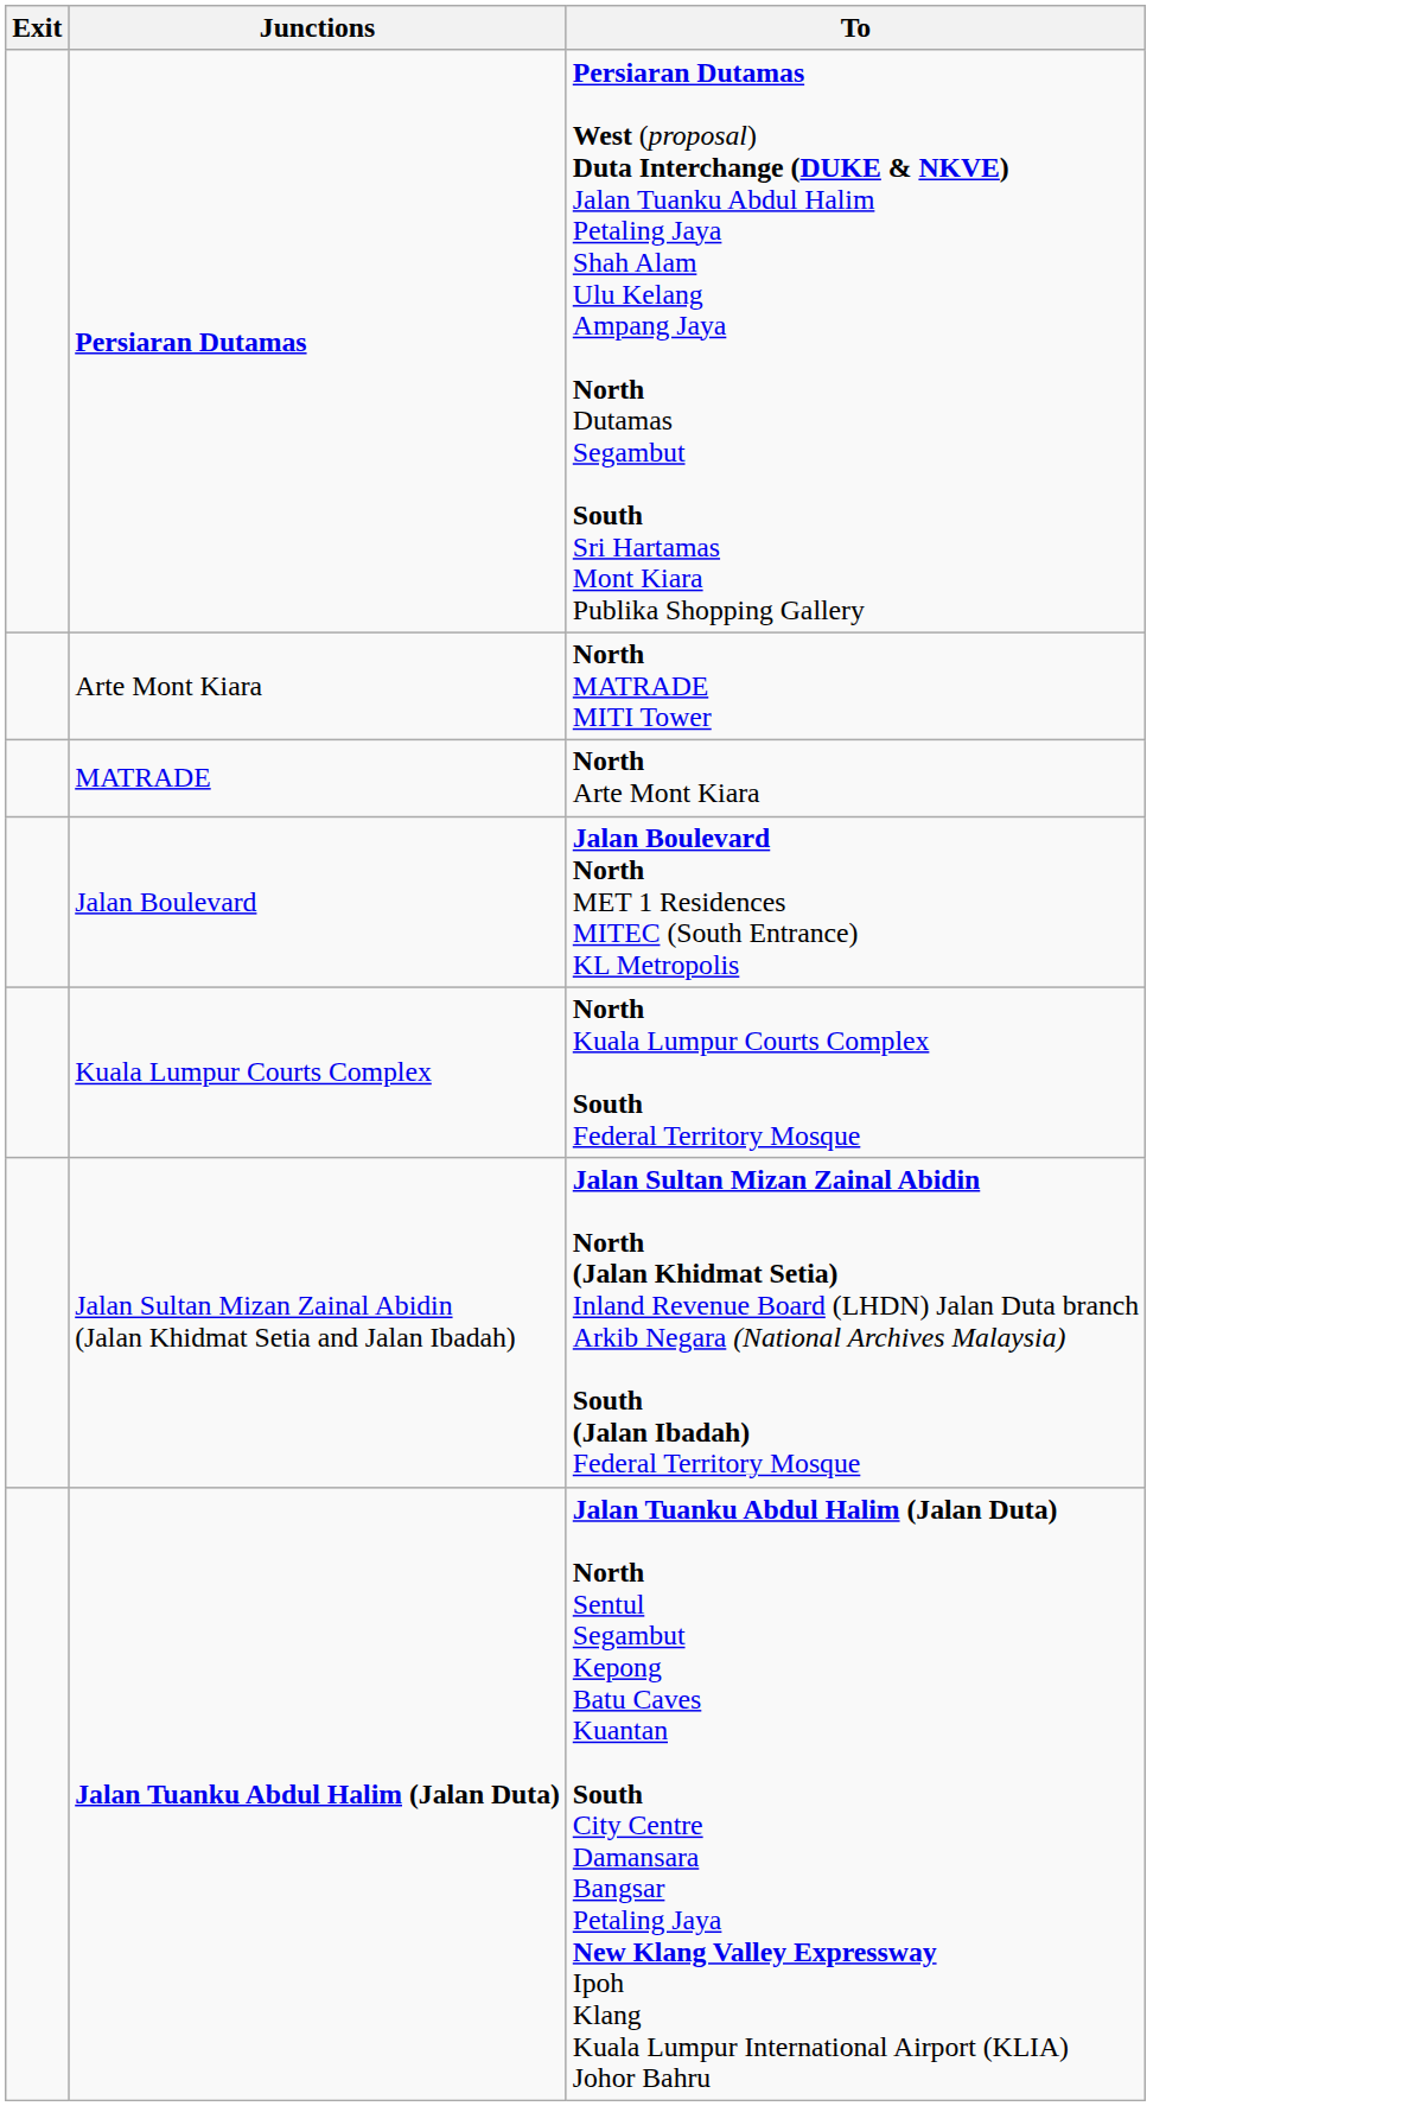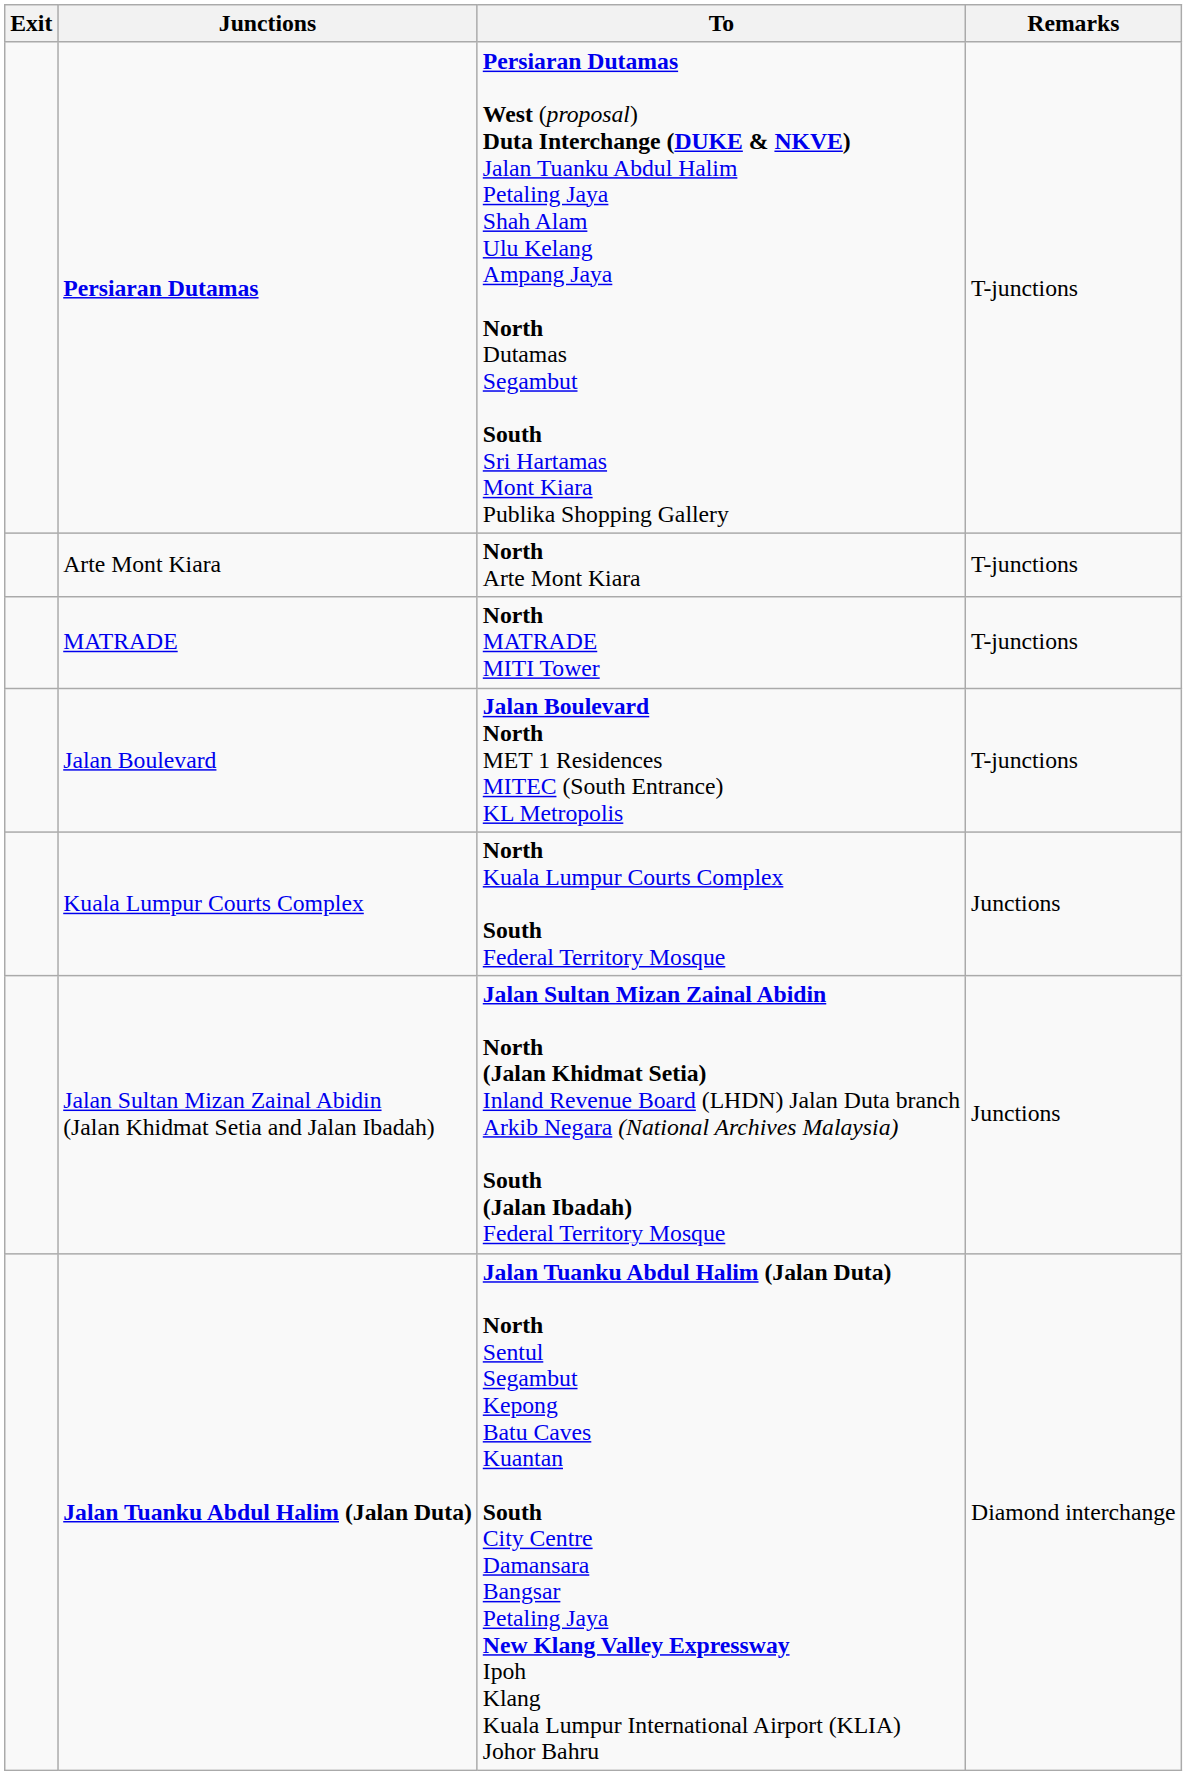+ column: Remarks | T-junctions | T-junctions | T-junctions | T-junctions | Junctions | Junctions | Diamond interchange
Arte Mont Kiara | To: North MATRADE MITI Tower -> North Arte Mont Kiara
MATRADE | To: North Arte Mont Kiara -> North MATRADE MITI Tower
